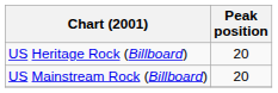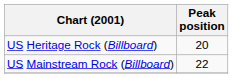US Mainstream Rock (Billboard) | Peak position: 20 -> 22
